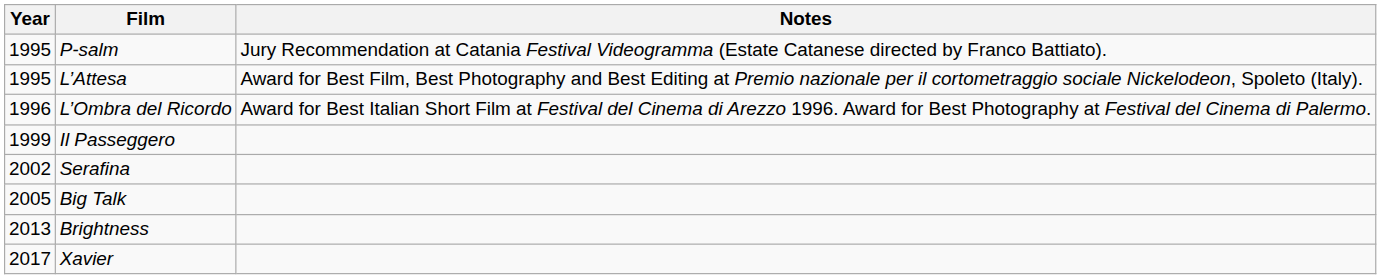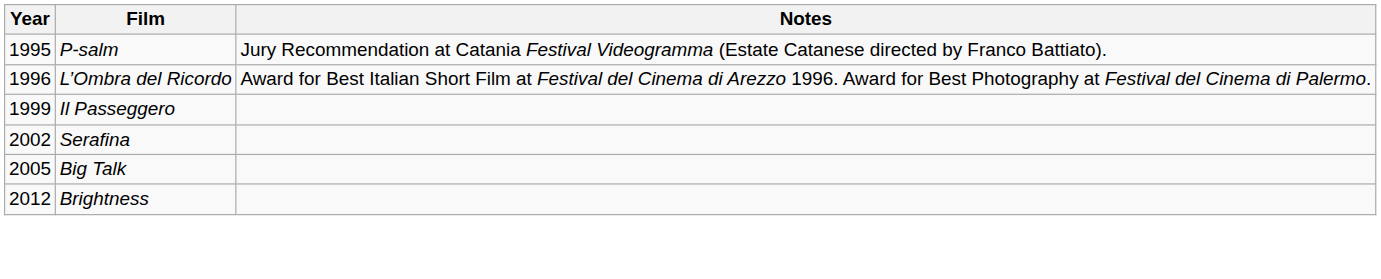- row: 1995 | L’Attesa | Award for Best Film, Best Photography and Best Editing at Premio nazionale per il cortometraggio sociale Nickelodeon, Spoleto (Italy).
Brightness | Year: 2013 -> 2012
- row: 2017 | Xavier
